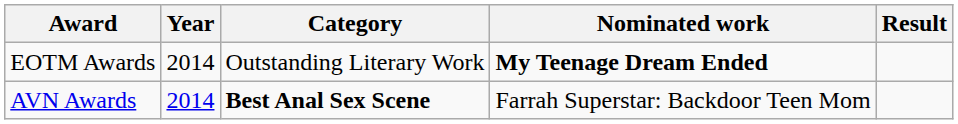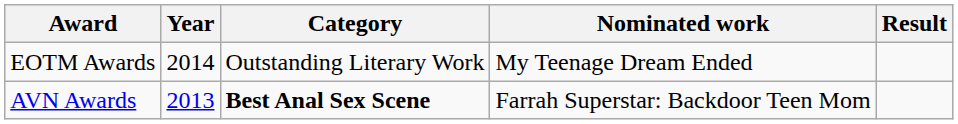EOTM Awards | Nominated work: bold -> normal
AVN Awards | Year: 2014 -> 2013
